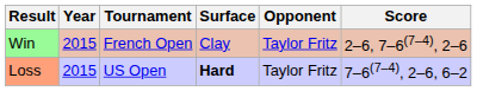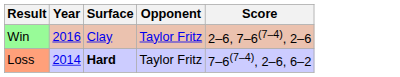- column: Tournament | French Open | US Open
Win | Year: 2015 -> 2016
Loss | Year: 2015 -> 2014
